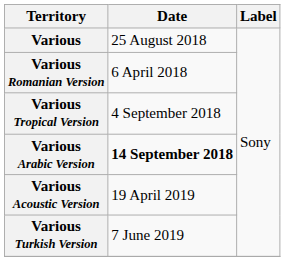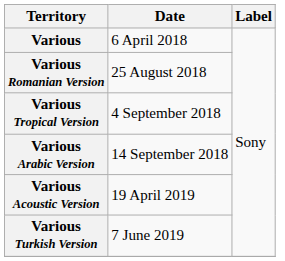Various | Date: 25 August 2018 -> 6 April 2018
Various Romanian Version | Date: 6 April 2018 -> 25 August 2018
Various Arabic Version | Date: bold -> normal
